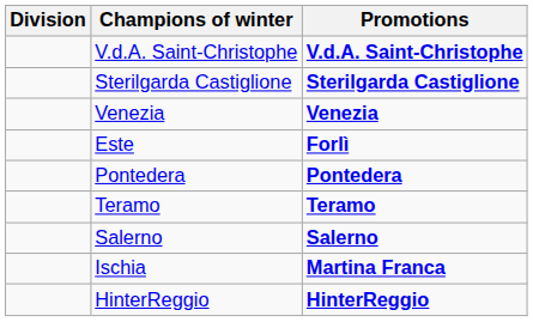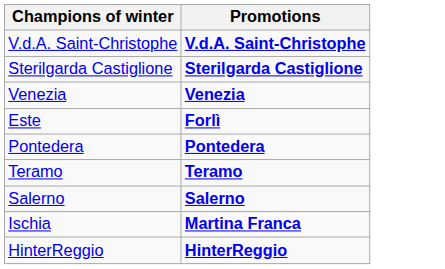- column: Division
